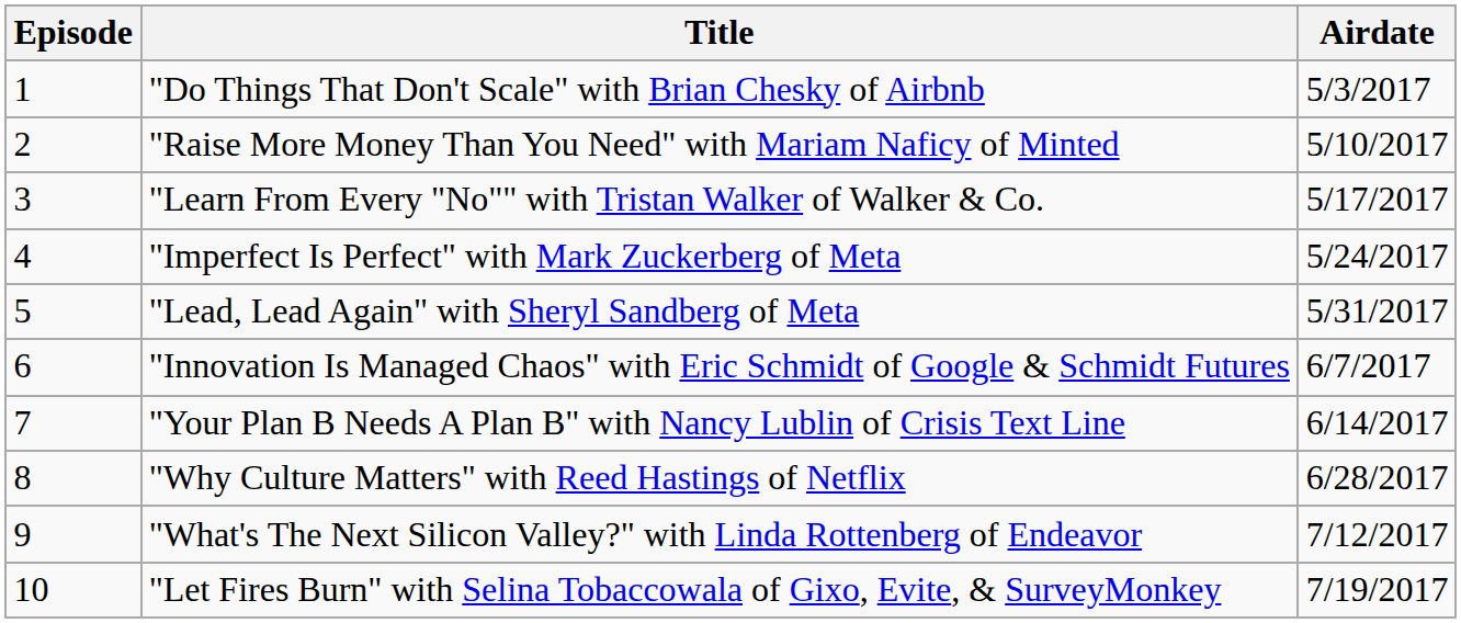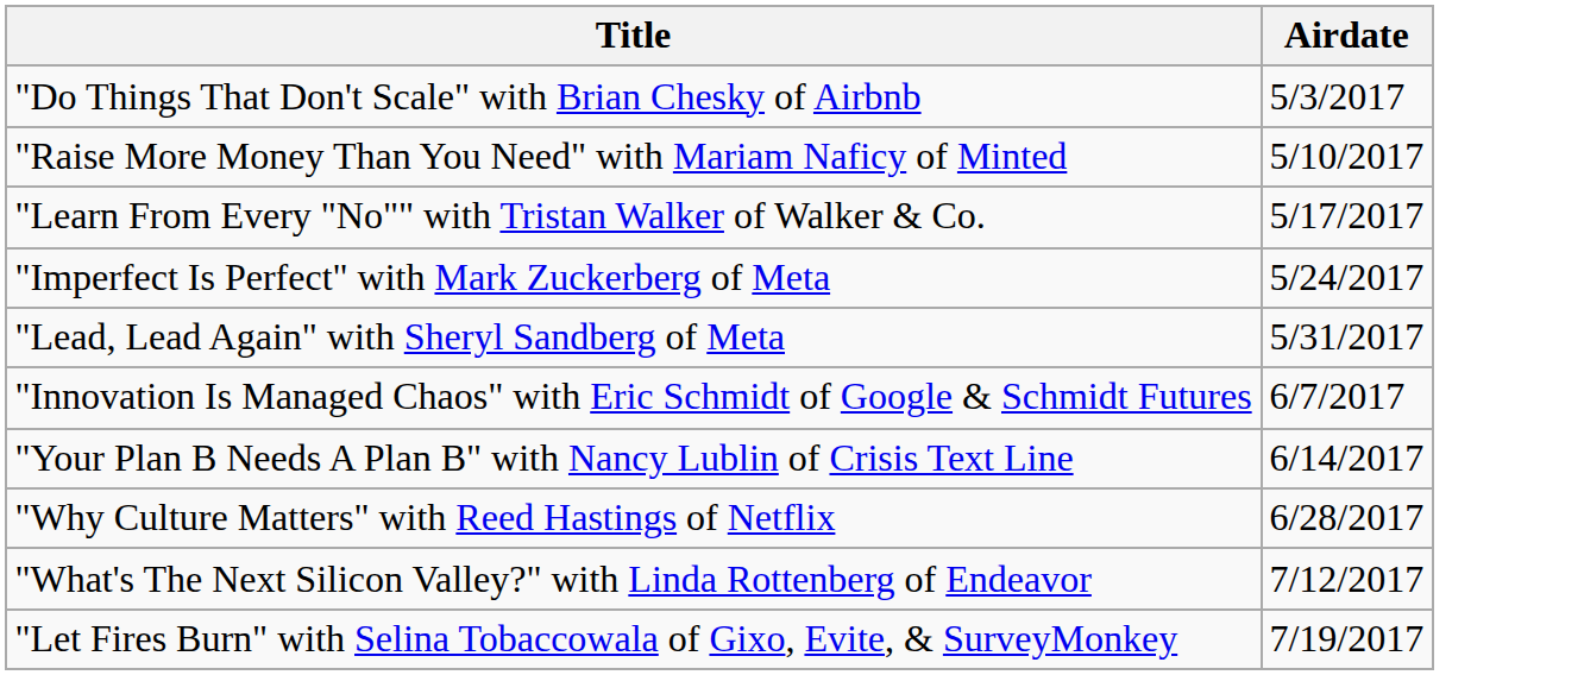- column: Episode | 1 | 2 | 3 | 4 | 5 | 6 | 7 | 8 | 9 | 10
